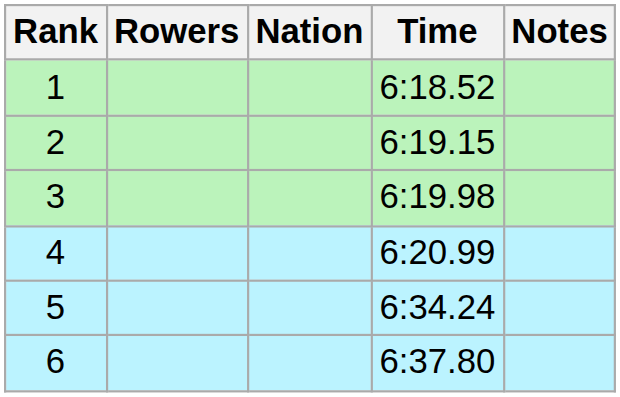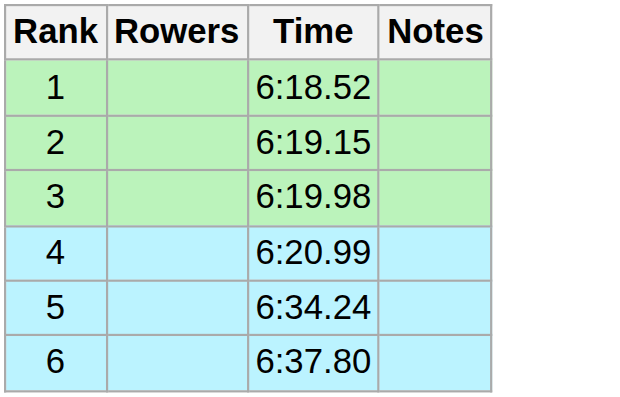- column: Nation
